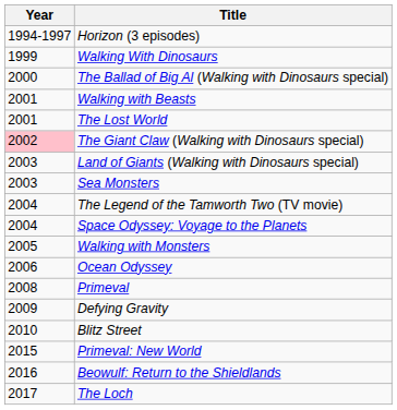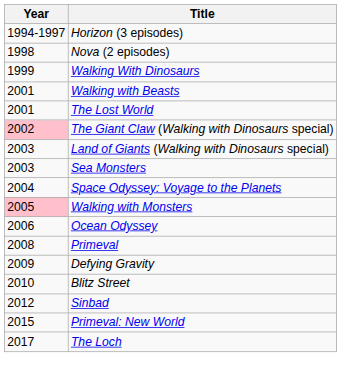+ row: 1998 | Nova (2 episodes)
- row: 2000 | The Ballad of Big Al (Walking with Dinosaurs special)
- row: 2004 | The Legend of the Tamworth Two (TV movie)
Walking with Monsters | Year: no background -> pink background
+ row: 2012 | Sinbad
- row: 2016 | Beowulf: Return to the Shieldlands
